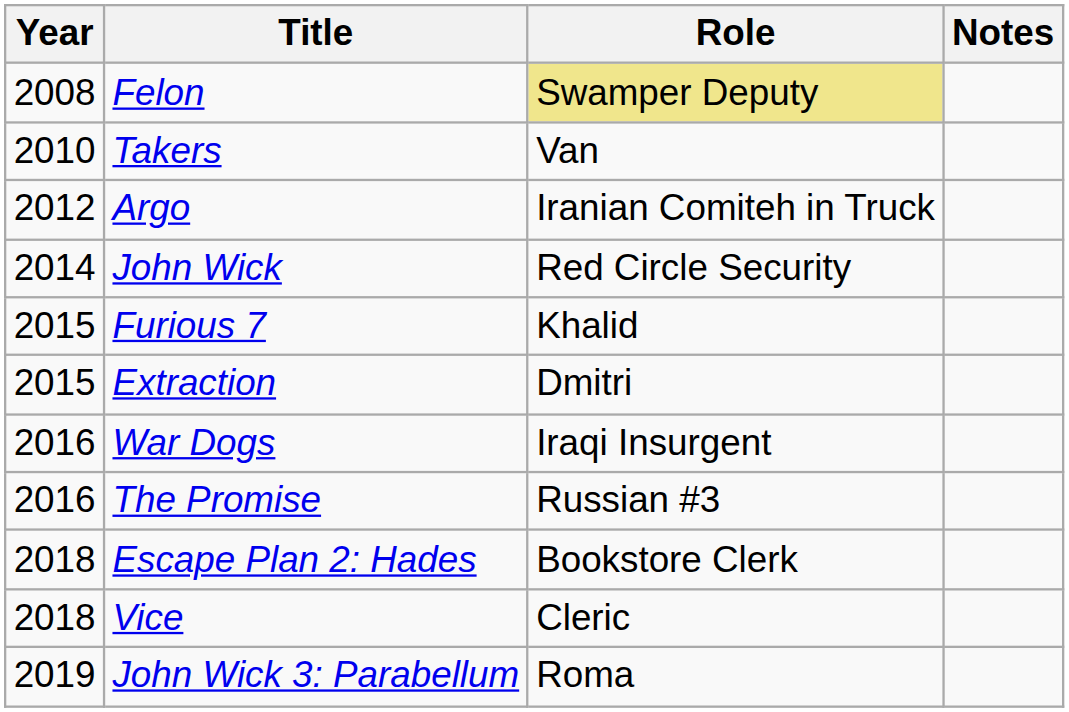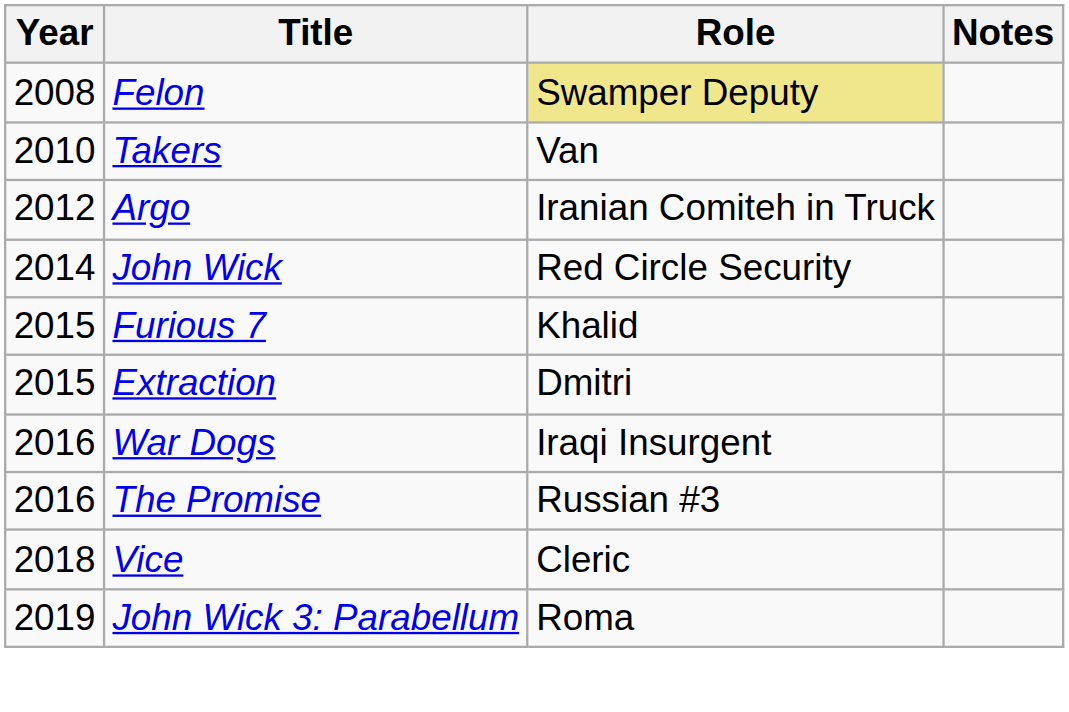- row: 2018 | Escape Plan 2: Hades | Bookstore Clerk
